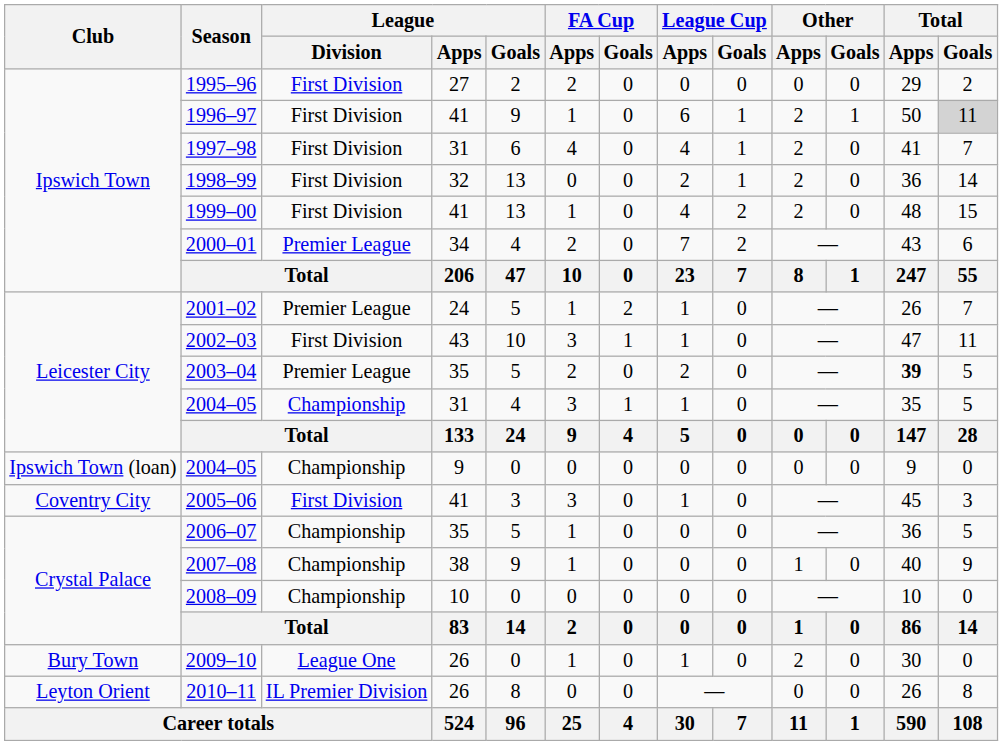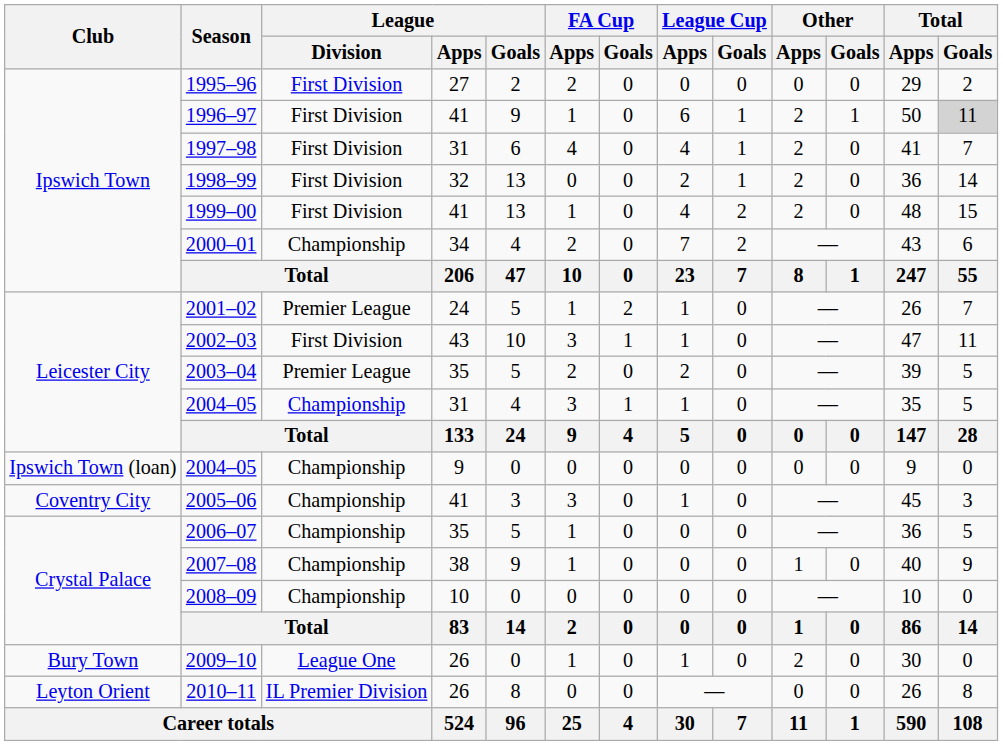2000–01 | League / Division: Premier League -> Championship
2003–04 | Total / Apps: bold -> normal
2005–06 | League / Division: First Division -> Championship
